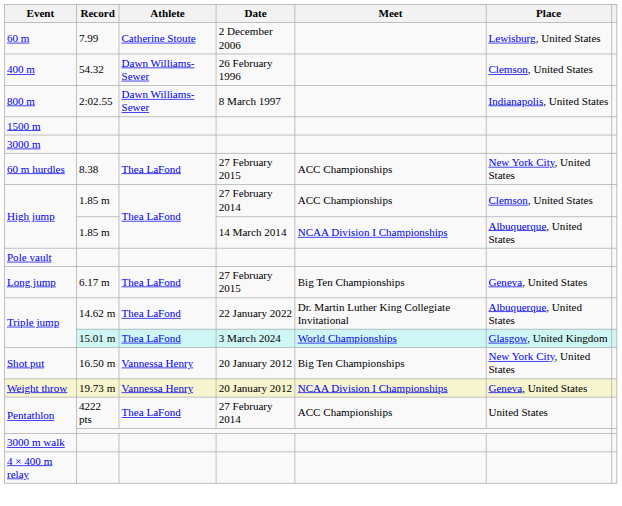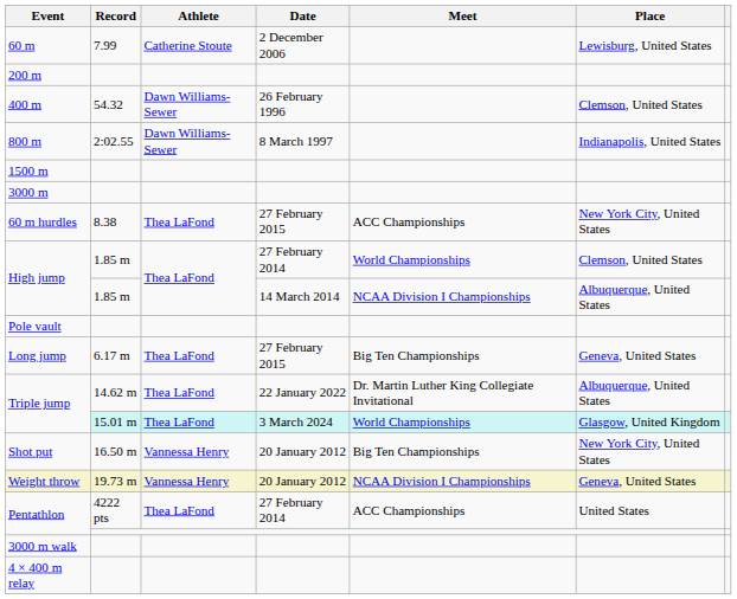+ row: 200 m
High jump / 27 February 2014 | Meet: ACC Championships -> World Championships
